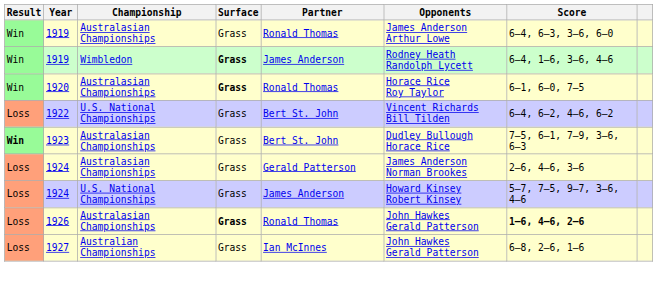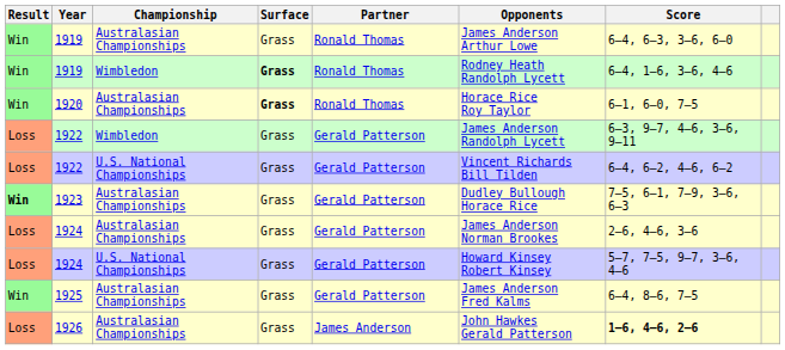1919 / Wimbledon | Partner: James Anderson -> Ronald Thomas
+ row: Loss | 1922 | Wimbledon | Grass | Gerald Patterson | James Anderson Randolph Lycett | 6–3, 9–7, 4–6, 3–6, 9–11
1922 / U.S. National Championships | Partner: Bert St. John -> Gerald Patterson
1923 | Partner: Bert St. John -> Gerald Patterson
1924 / U.S. National Championships | Partner: James Anderson -> Gerald Patterson
+ row: Win | 1925 | Australasian Championships | Grass | Gerald Patterson | James Anderson Fred Kalms | 6–4, 8–6, 7–5
1926 | Surface: bold -> normal
1926 | Partner: Ronald Thomas -> James Anderson
- row: Loss | 1927 | Australian Championships | Grass | Ian McInnes | John Hawkes Gerald Patterson | 6–8, 2–6, 1–6
